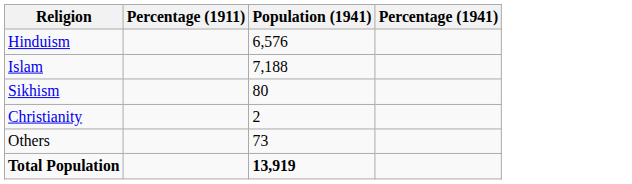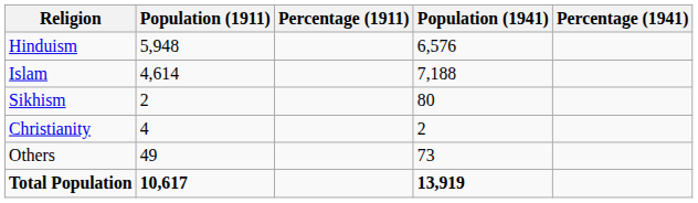+ column: Population (1911) | 5,948 | 4,614 | 2 | 4 | 49 | 10,617
